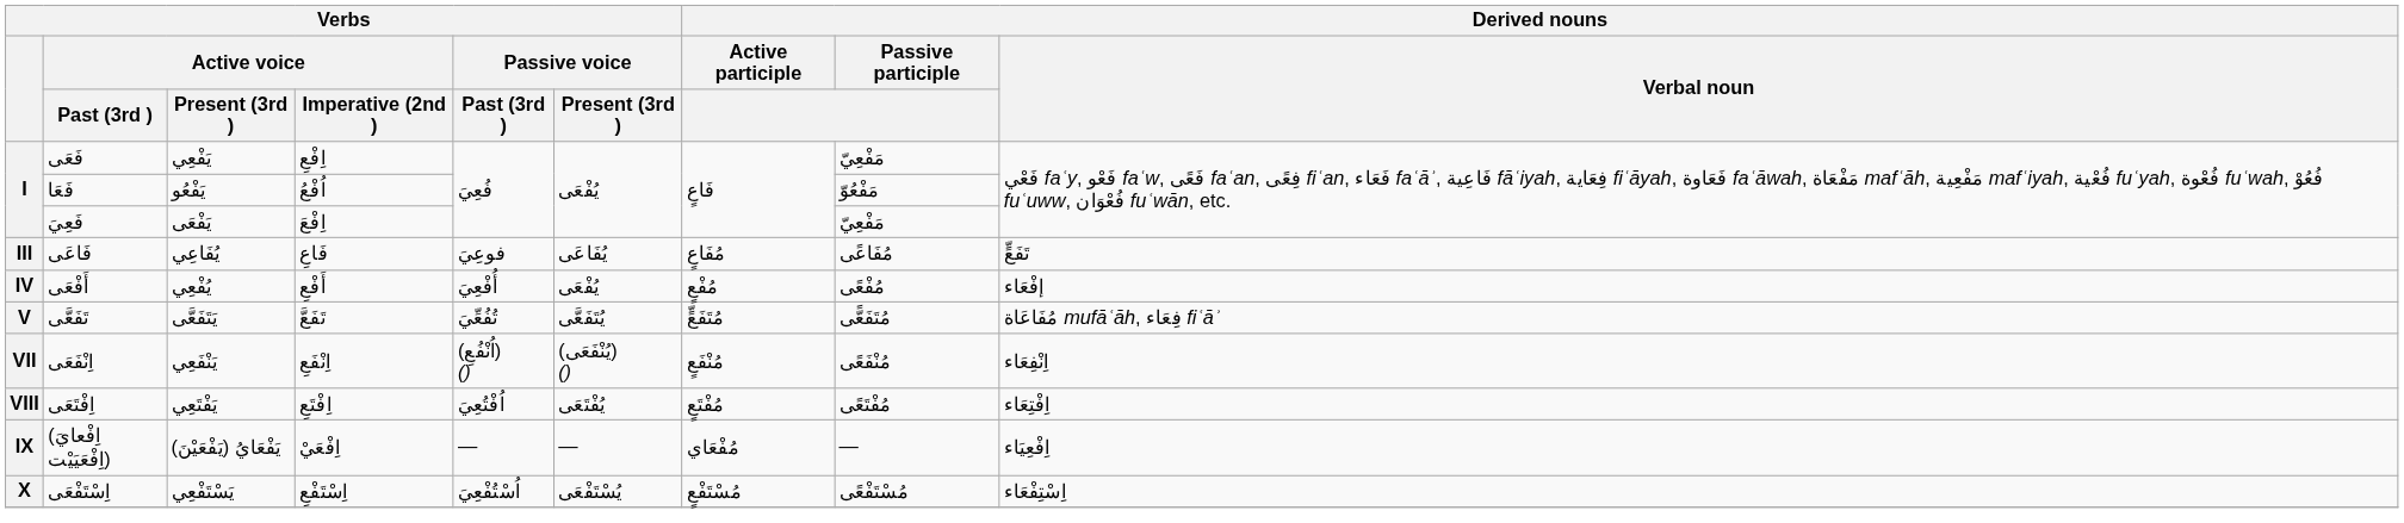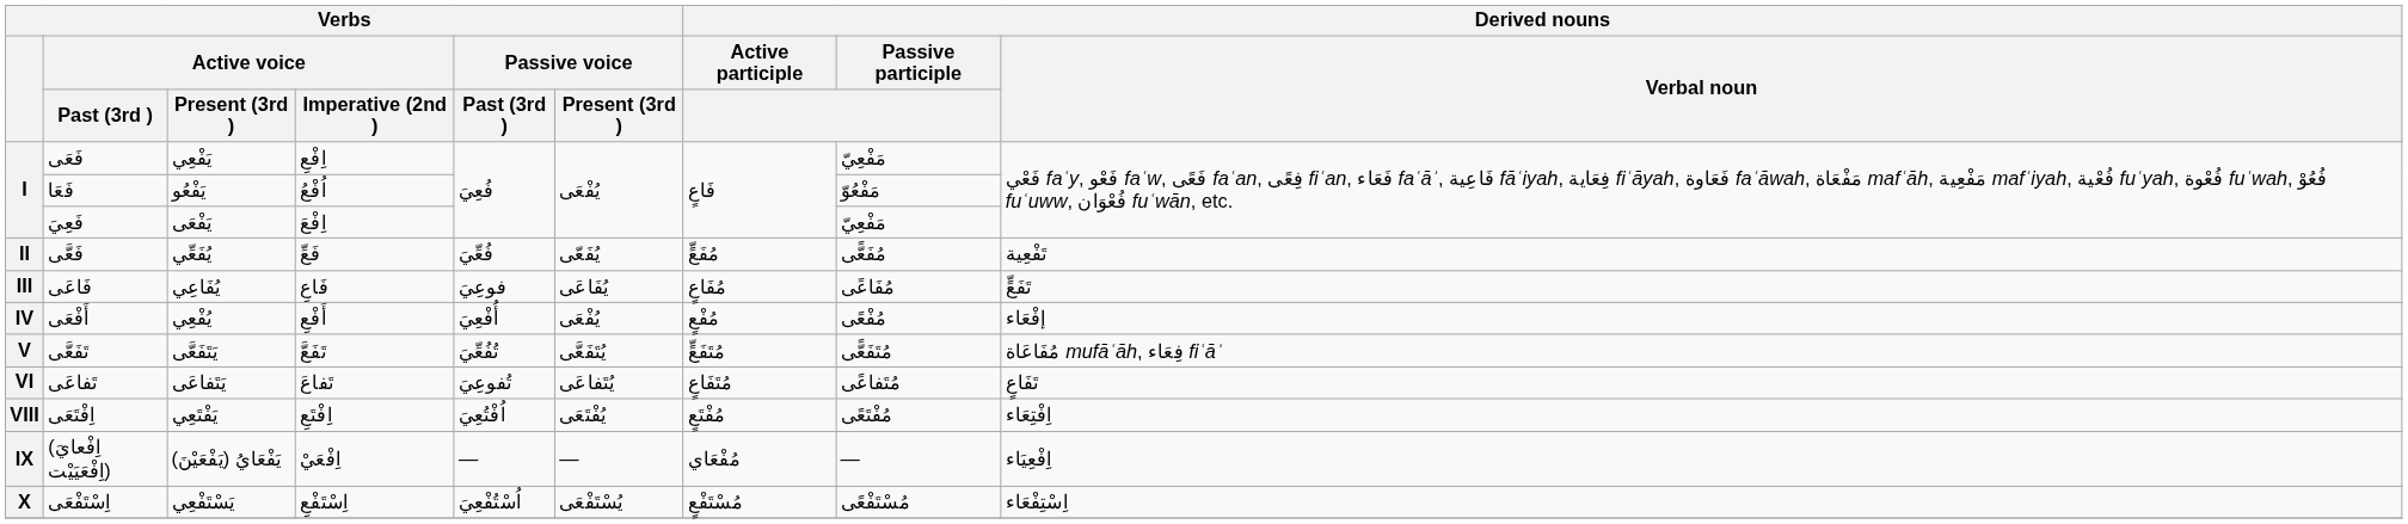+ row: II | فَعَّى | يُفَعِّي | فَعِّ | فُعِّيَ | يُفَعّى | مُفَعٍّ | مُفَعًّى | تَفْعِية
+ row: VI | تَفاعَى | يَتَفاعَى | تَفاعَ | تُفوعِيَ | يُتَفاعَى | مُتَفَاعٍ | مُتَفاعًى | تَفَاعٍ
- row: VII | اِنْفَعَى | يَنْفَعِي | اِنْفَعِ | (اُنْفُعِ) () | (يُنْفَعَى) () | مُنْفَعٍ | مُنْفَعًى | اِنْفِعَاء
